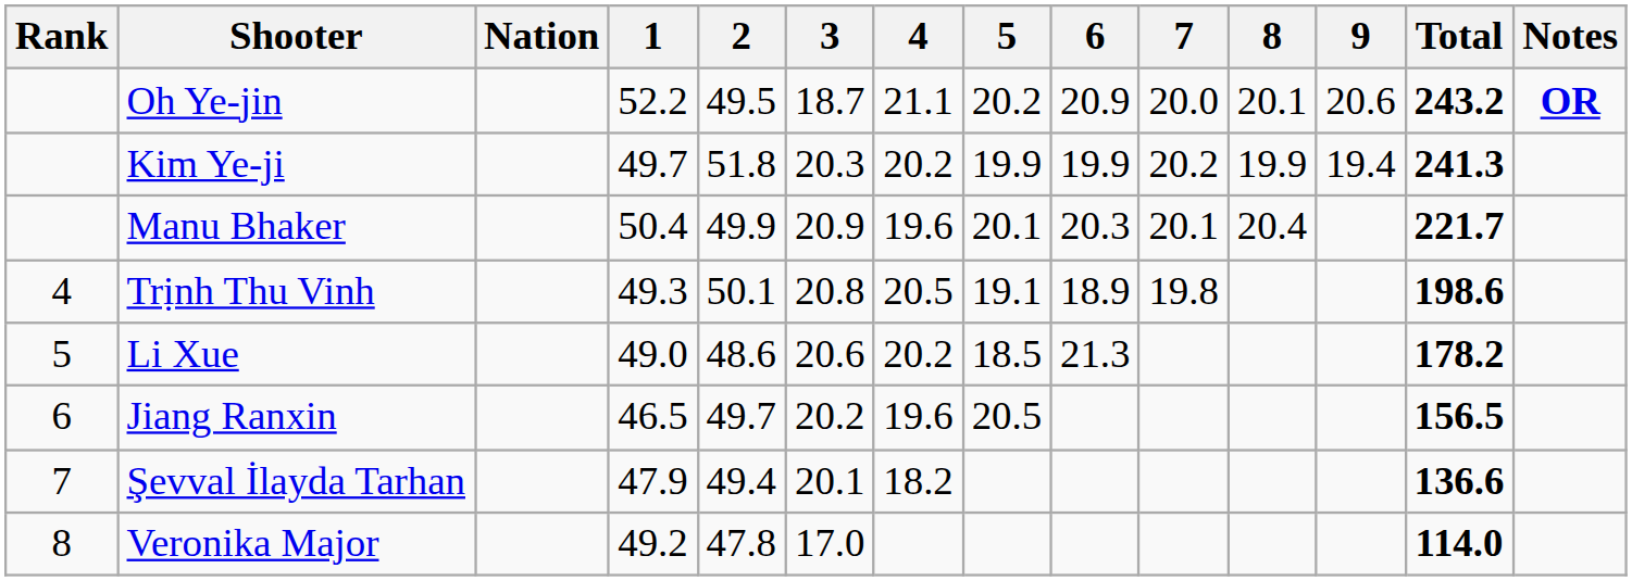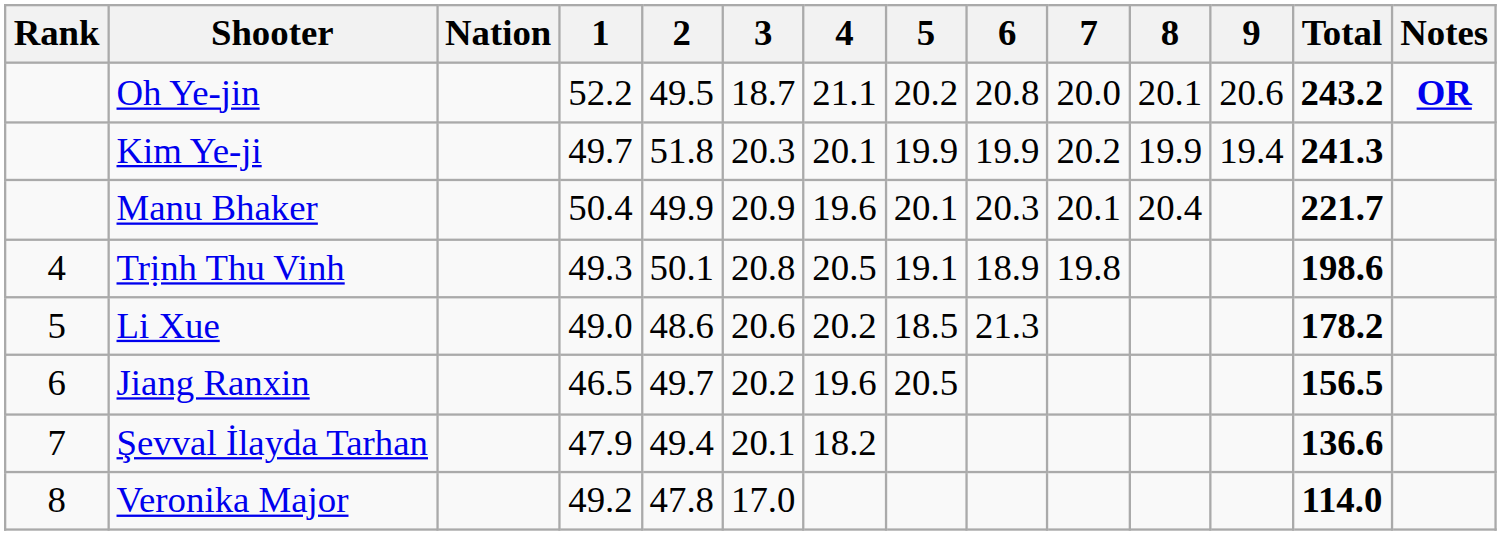Oh Ye-jin | 6: 20.9 -> 20.8
Kim Ye-ji | 4: 20.2 -> 20.1
